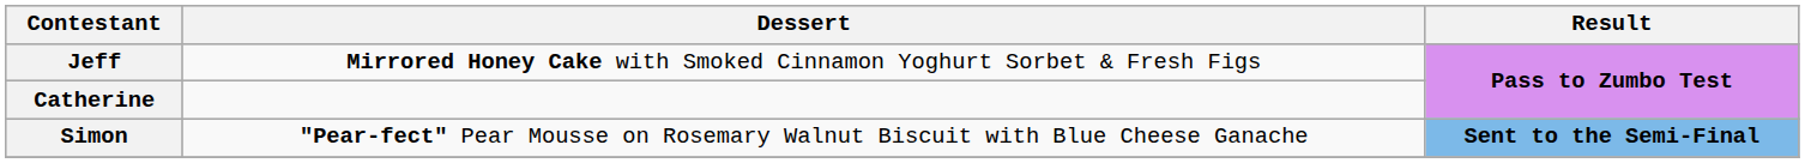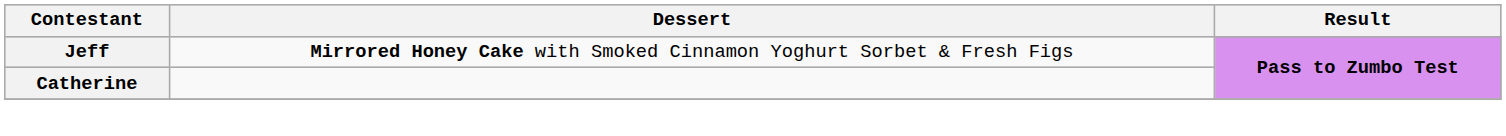- row: Simon | "Pear-fect" Pear Mousse on Rosemary Walnut Biscuit with Blue Cheese Ganache | Sent to the Semi-Final
